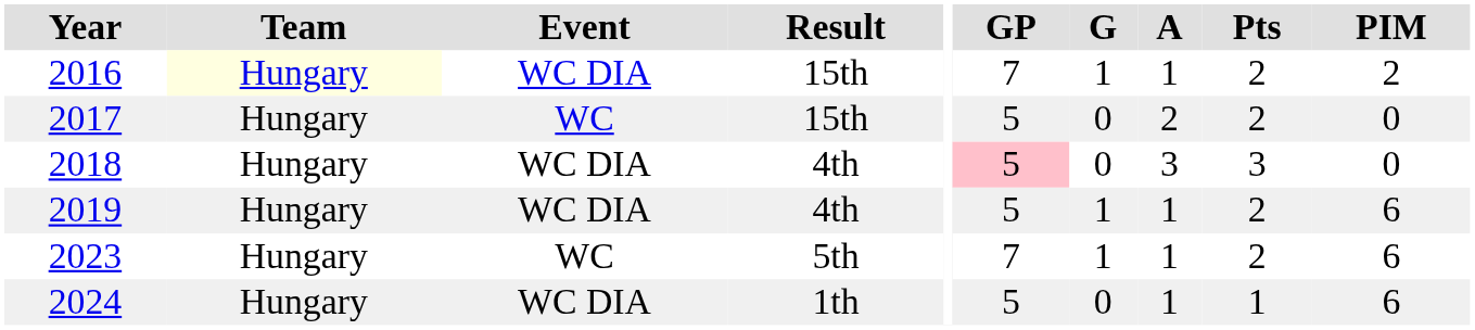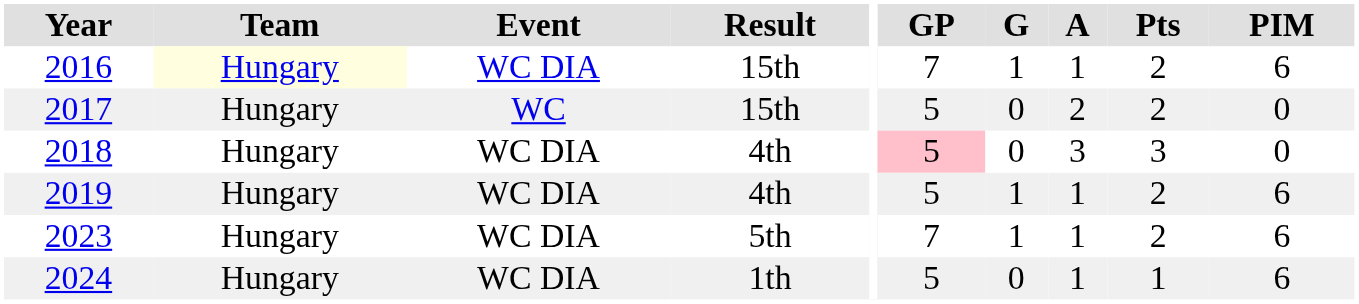2016 | PIM: 2 -> 6
2023 | Event: WC -> WC DIA
